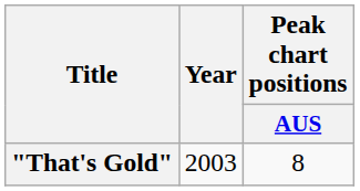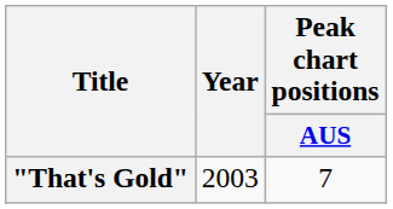"That's Gold" | Peak chart positions / AUS: 8 -> 7
